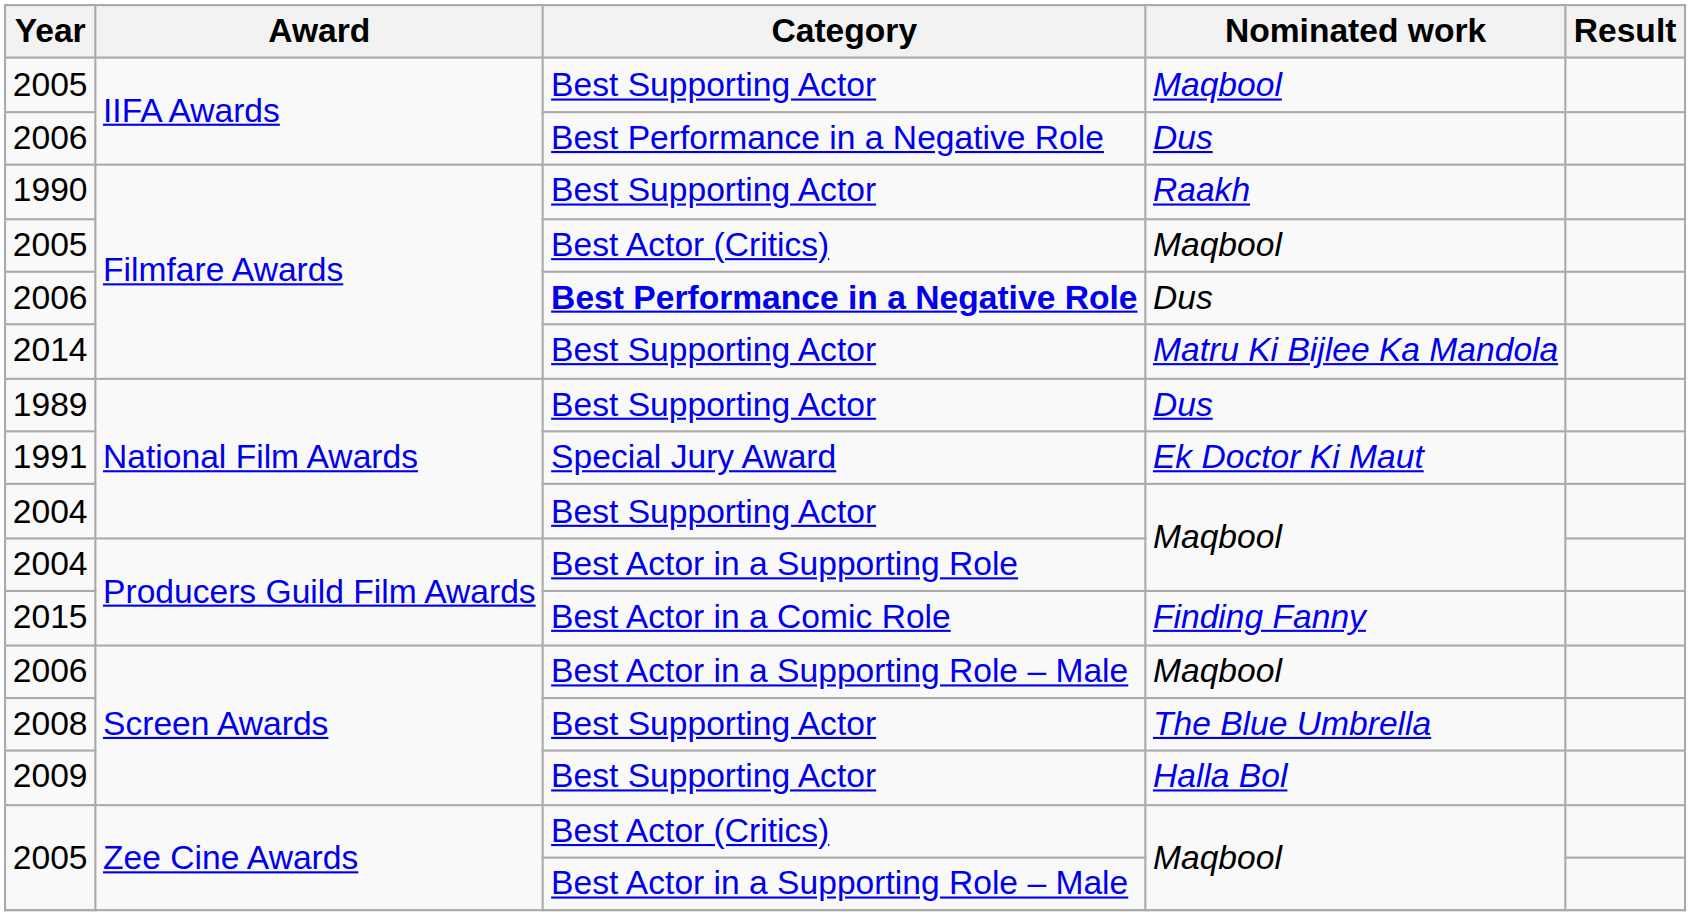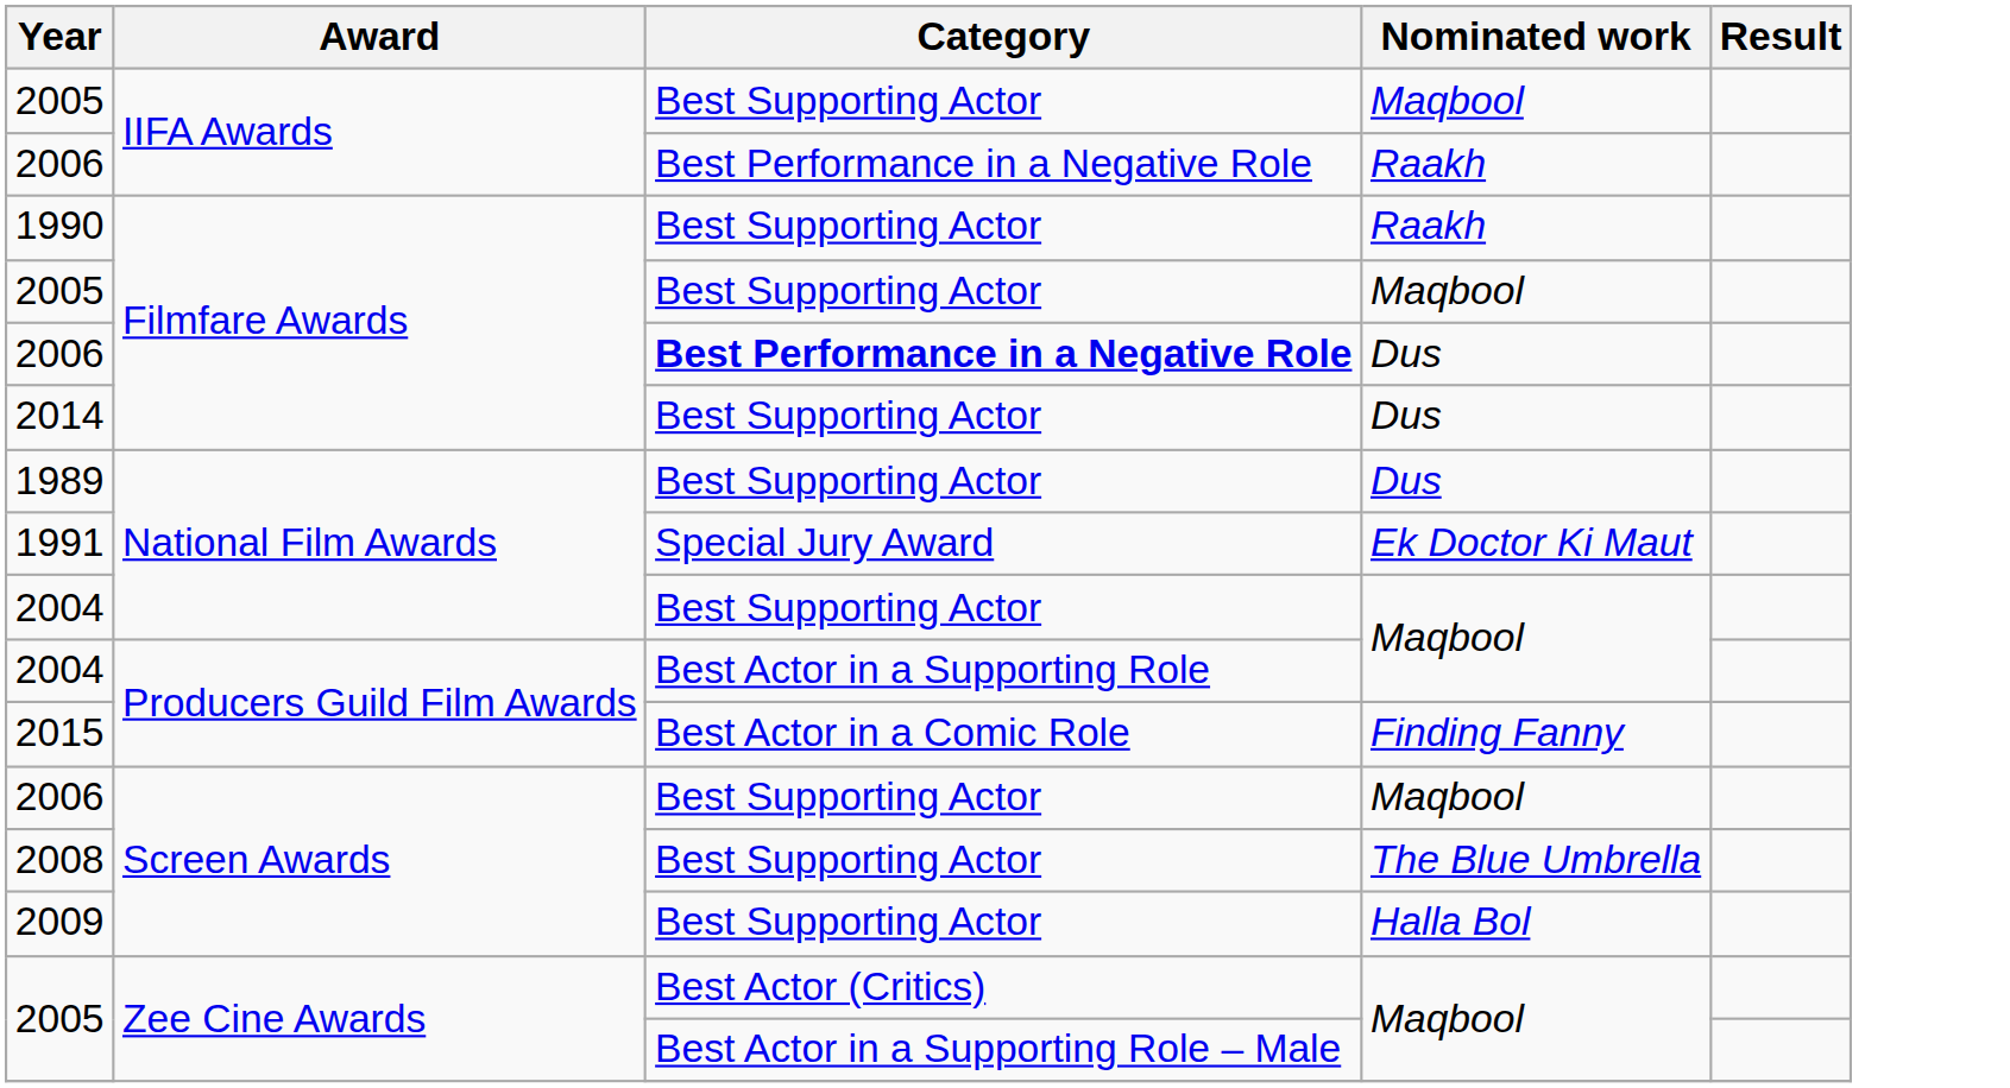2006 / IIFA Awards | Nominated work: Dus -> Raakh
2005 / Filmfare Awards | Category: Best Actor (Critics) -> Best Supporting Actor
2014 | Nominated work: Matru Ki Bijlee Ka Mandola -> Dus
2006 / Screen Awards | Category: Best Actor in a Supporting Role – Male -> Best Supporting Actor
